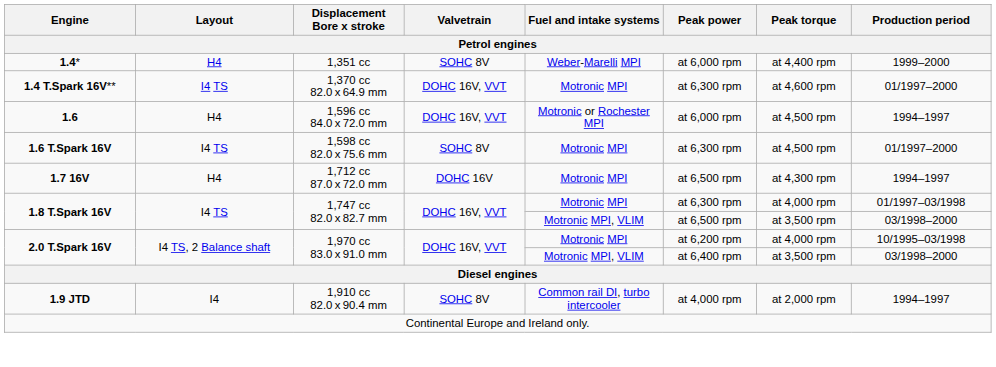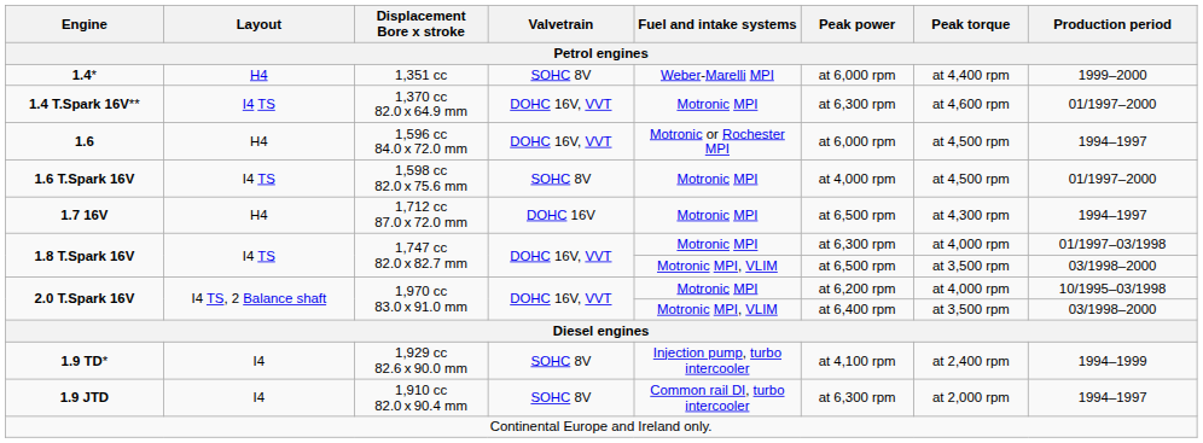1.6 T.Spark 16V | Peak power: at 6,300 rpm -> at 4,000 rpm
+ row: 1.9 TD* | I4 | 1,929 cc 82.6 x 90.0 mm | SOHC 8V | Injection pump, turbo intercooler | at 4,100 rpm | at 2,400 rpm | 1994–1999
1.9 JTD | Peak power: at 4,000 rpm -> at 6,300 rpm
